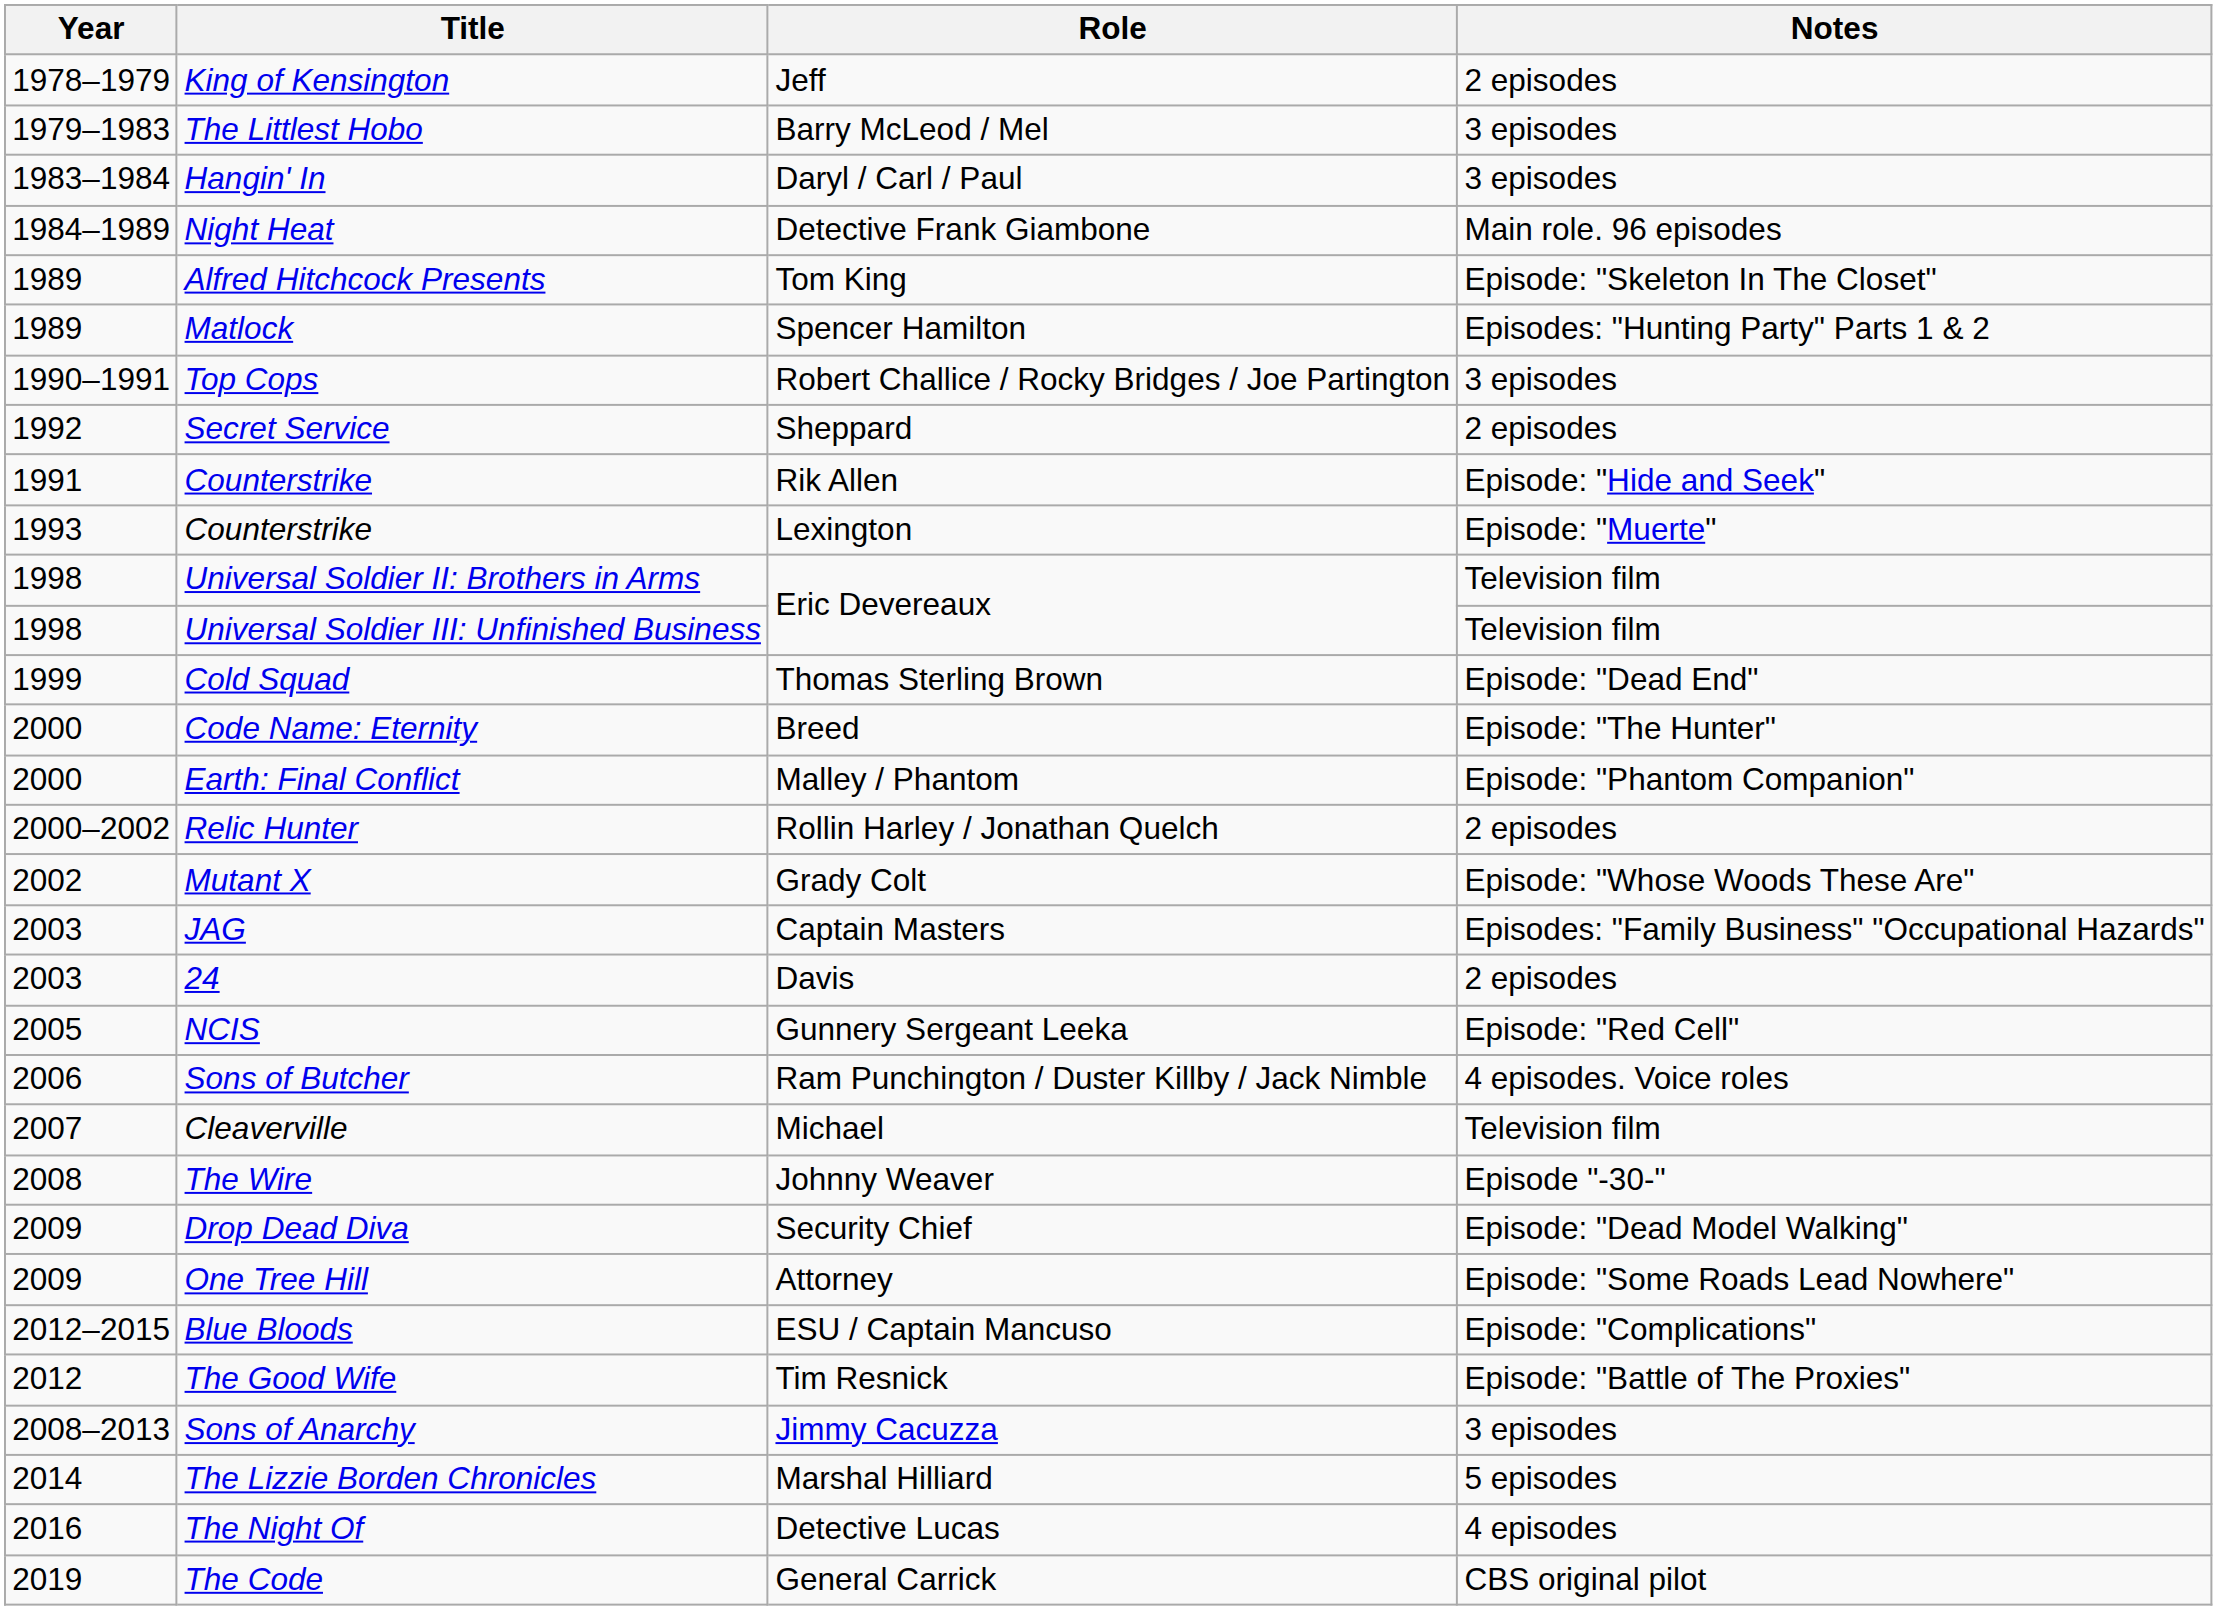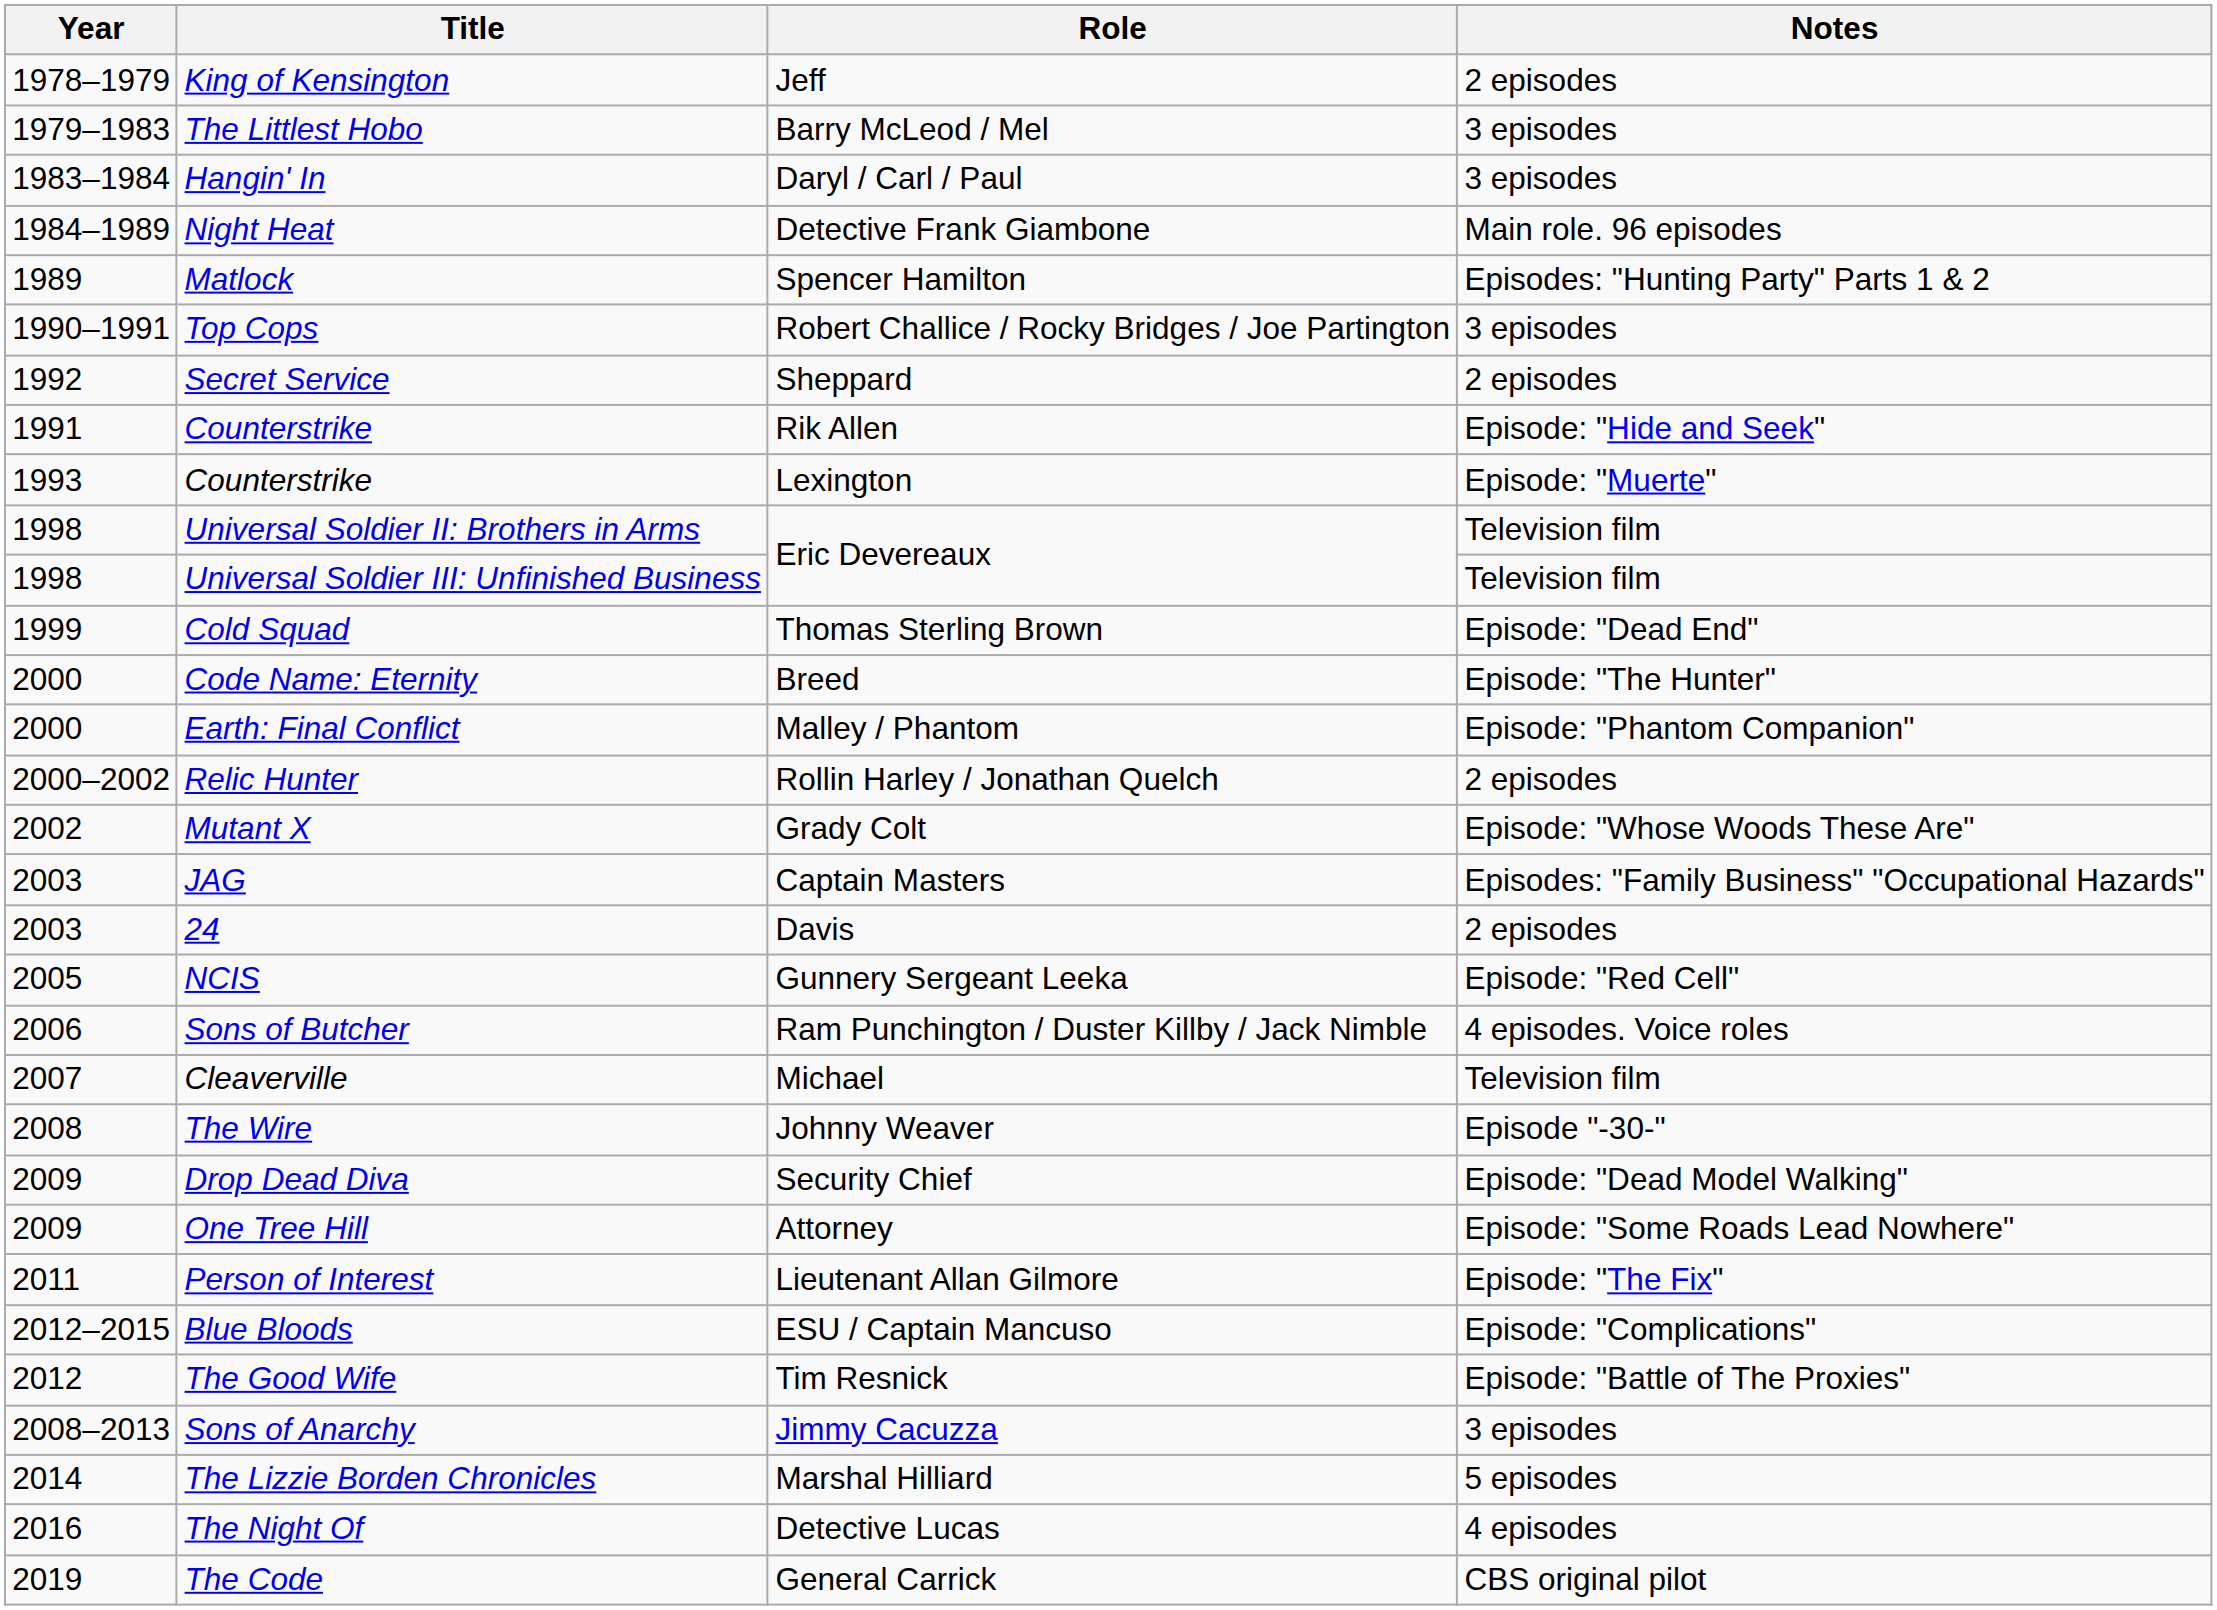- row: 1989 | Alfred Hitchcock Presents | Tom King | Episode: "Skeleton In The Closet"
+ row: 2011 | Person of Interest | Lieutenant Allan Gilmore | Episode: "The Fix"
